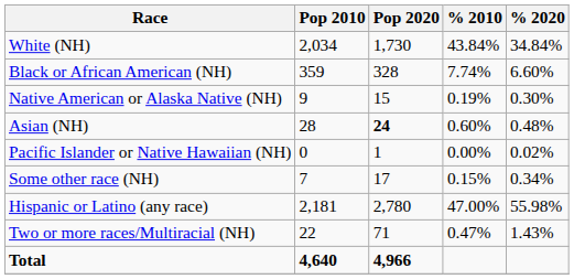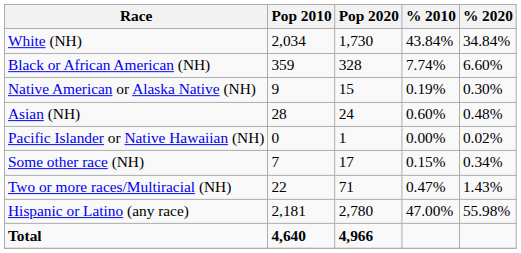Asian (NH) | Pop 2020: bold -> normal
rows swapped: Two or more races/Multiracial (NH) <-> Hispanic or Latino (any race)
